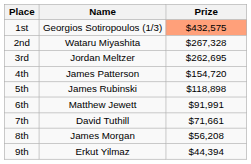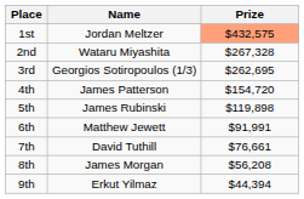1st | Name: Georgios Sotiropoulos (1/3) -> Jordan Meltzer
3rd | Name: Jordan Meltzer -> Georgios Sotiropoulos (1/3)
5th | Prize: $118,898 -> $119,898
7th | Prize: $71,661 -> $76,661
